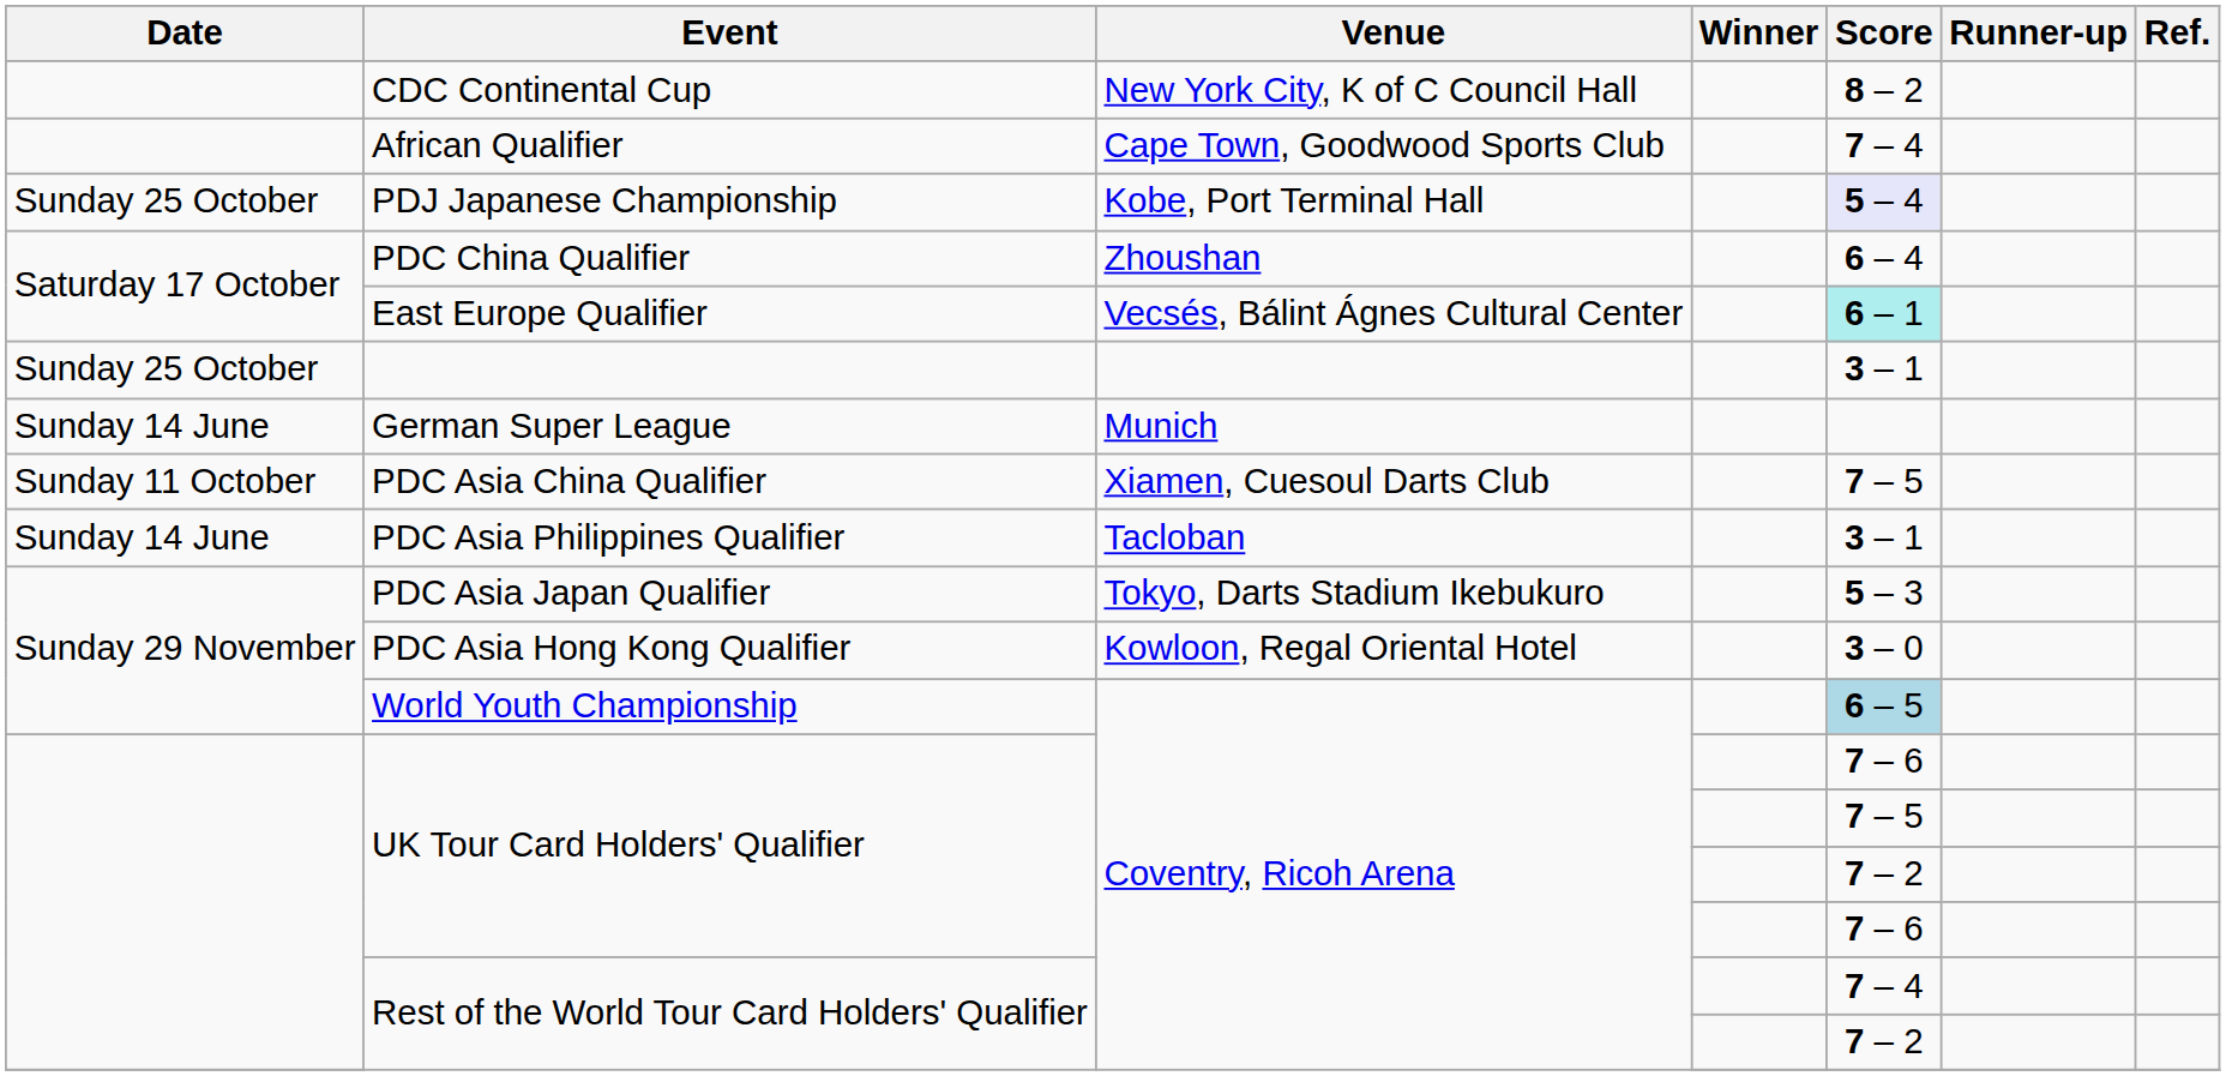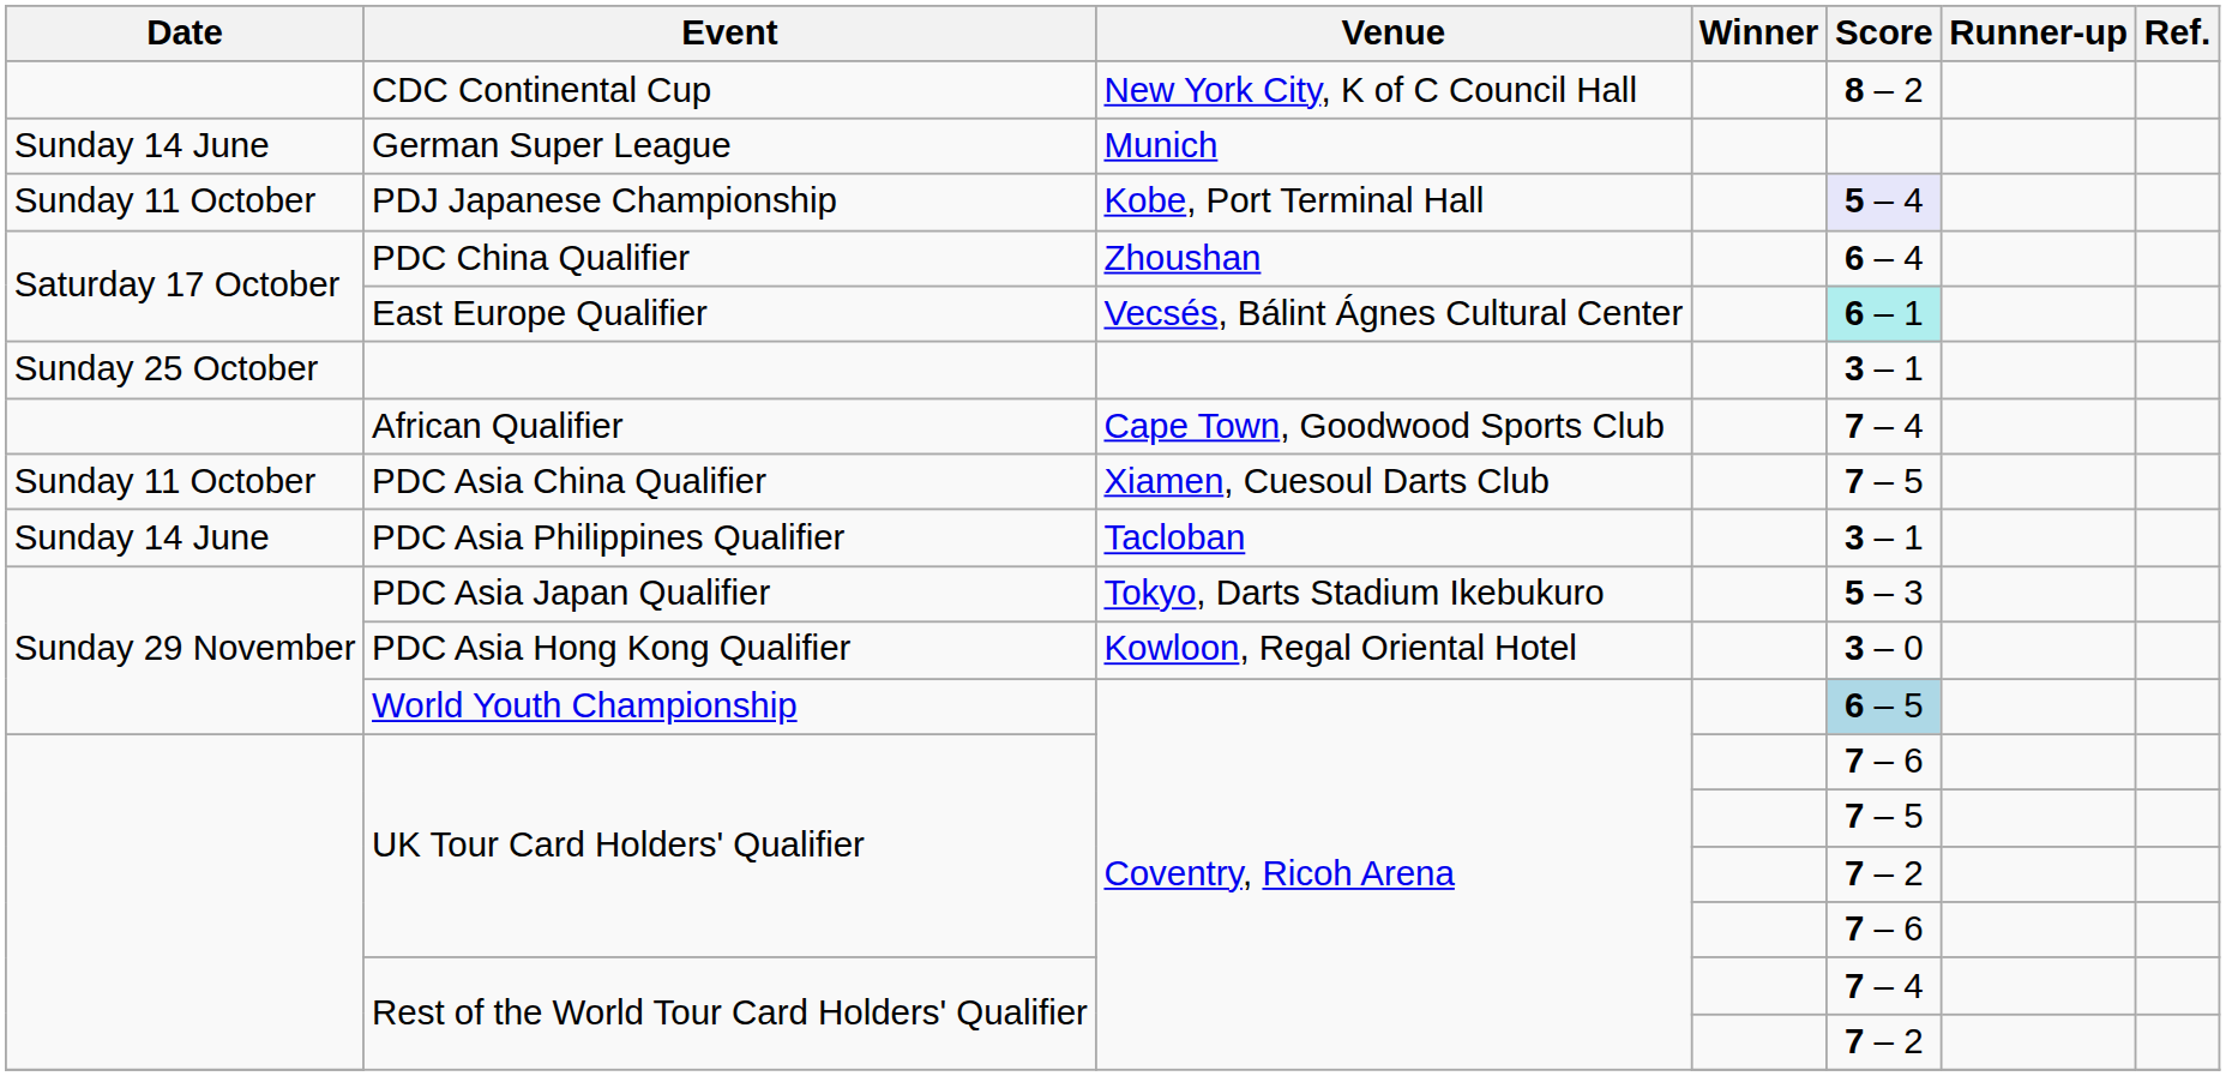rows swapped: German Super League <-> African Qualifier
PDJ Japanese Championship | Date: Sunday 25 October -> Sunday 11 October
